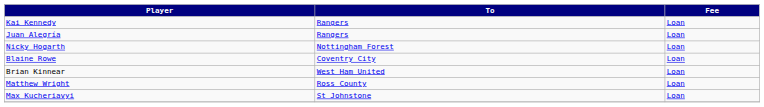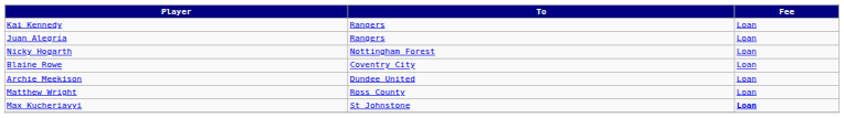- row: Brian Kinnear | West Ham United | Loan
+ row: Archie Meekison | Dundee United | Loan
Max Kucheriavyi | Fee: normal -> bold
